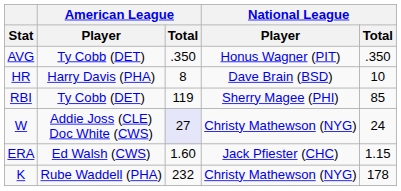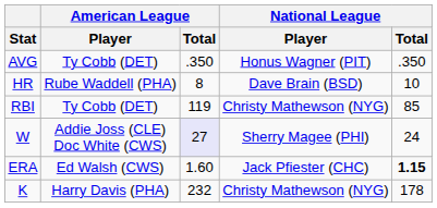HR | American League / Player: Harry Davis (PHA) -> Rube Waddell (PHA)
RBI | National League / Player: Sherry Magee (PHI) -> Christy Mathewson (NYG)
W | National League / Player: Christy Mathewson (NYG) -> Sherry Magee (PHI)
ERA | National League / Total: normal -> bold
K | American League / Player: Rube Waddell (PHA) -> Harry Davis (PHA)
